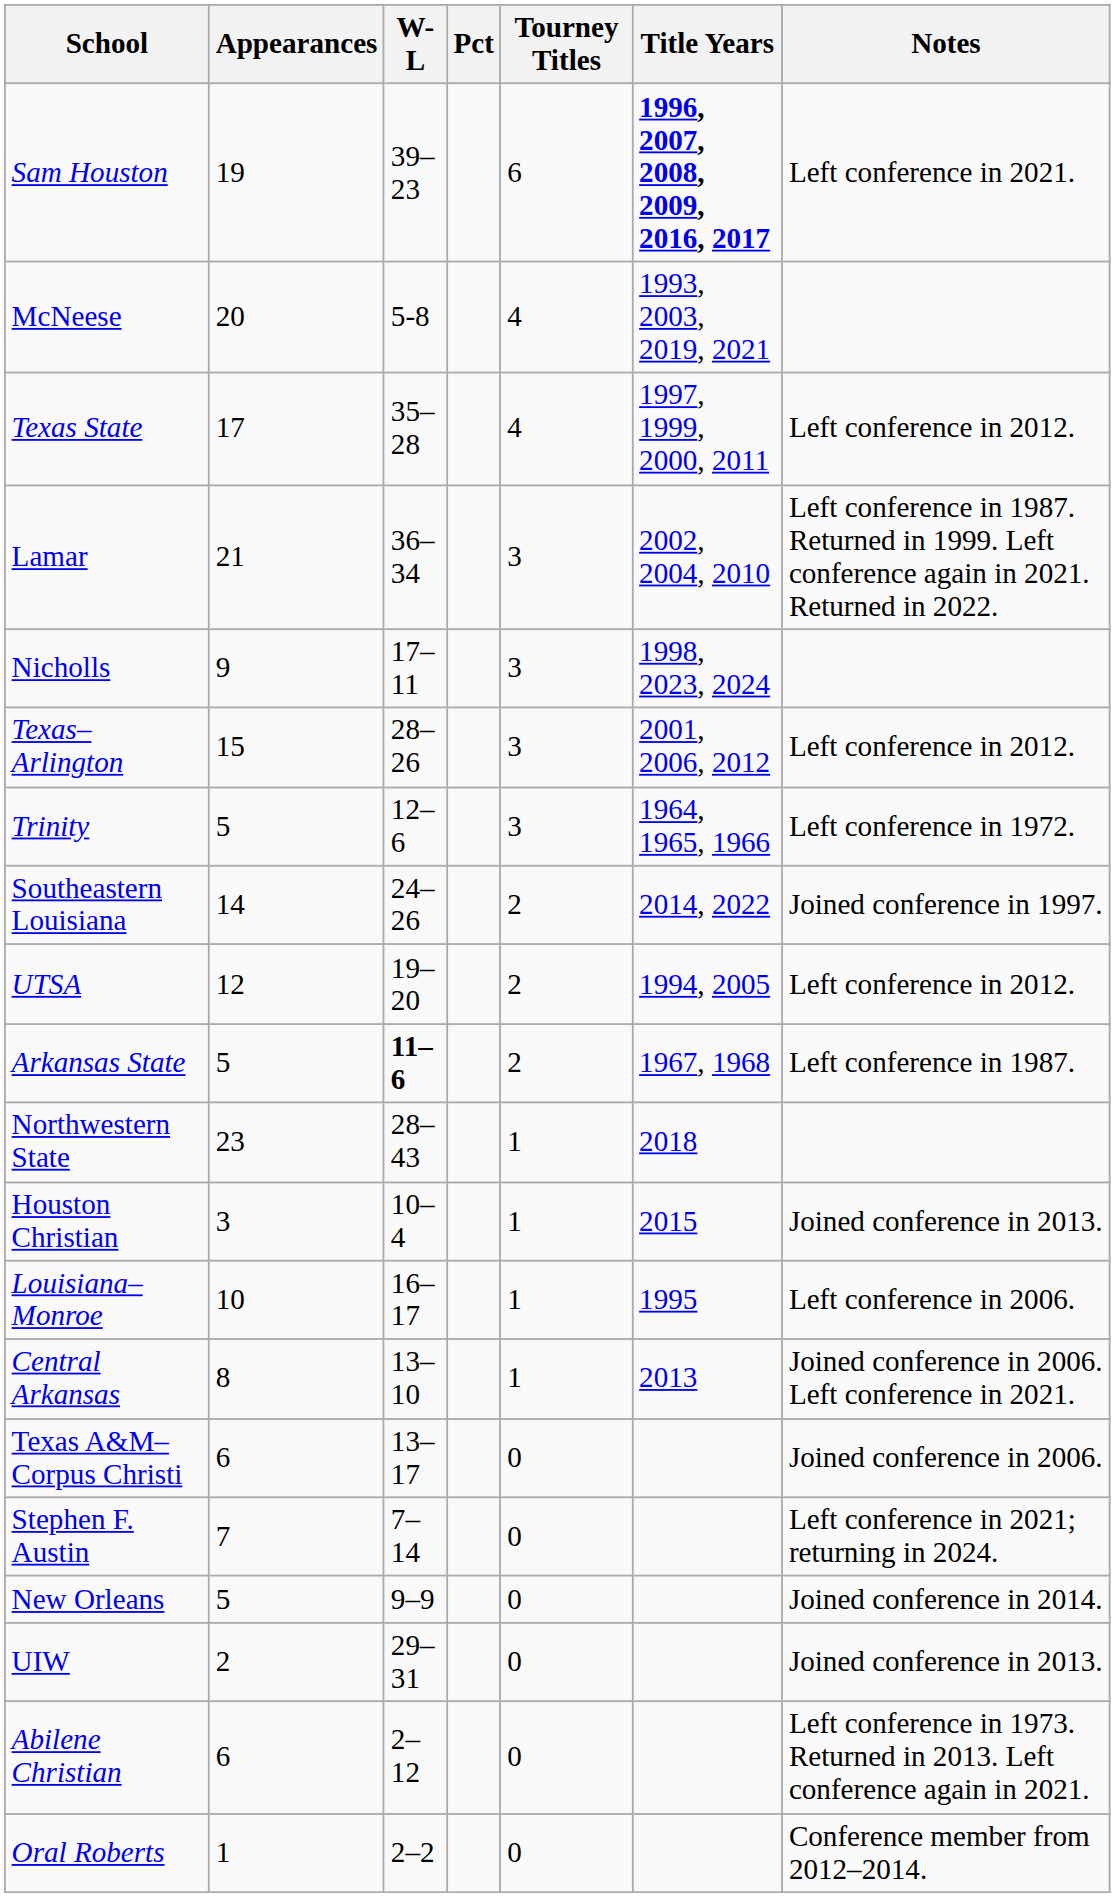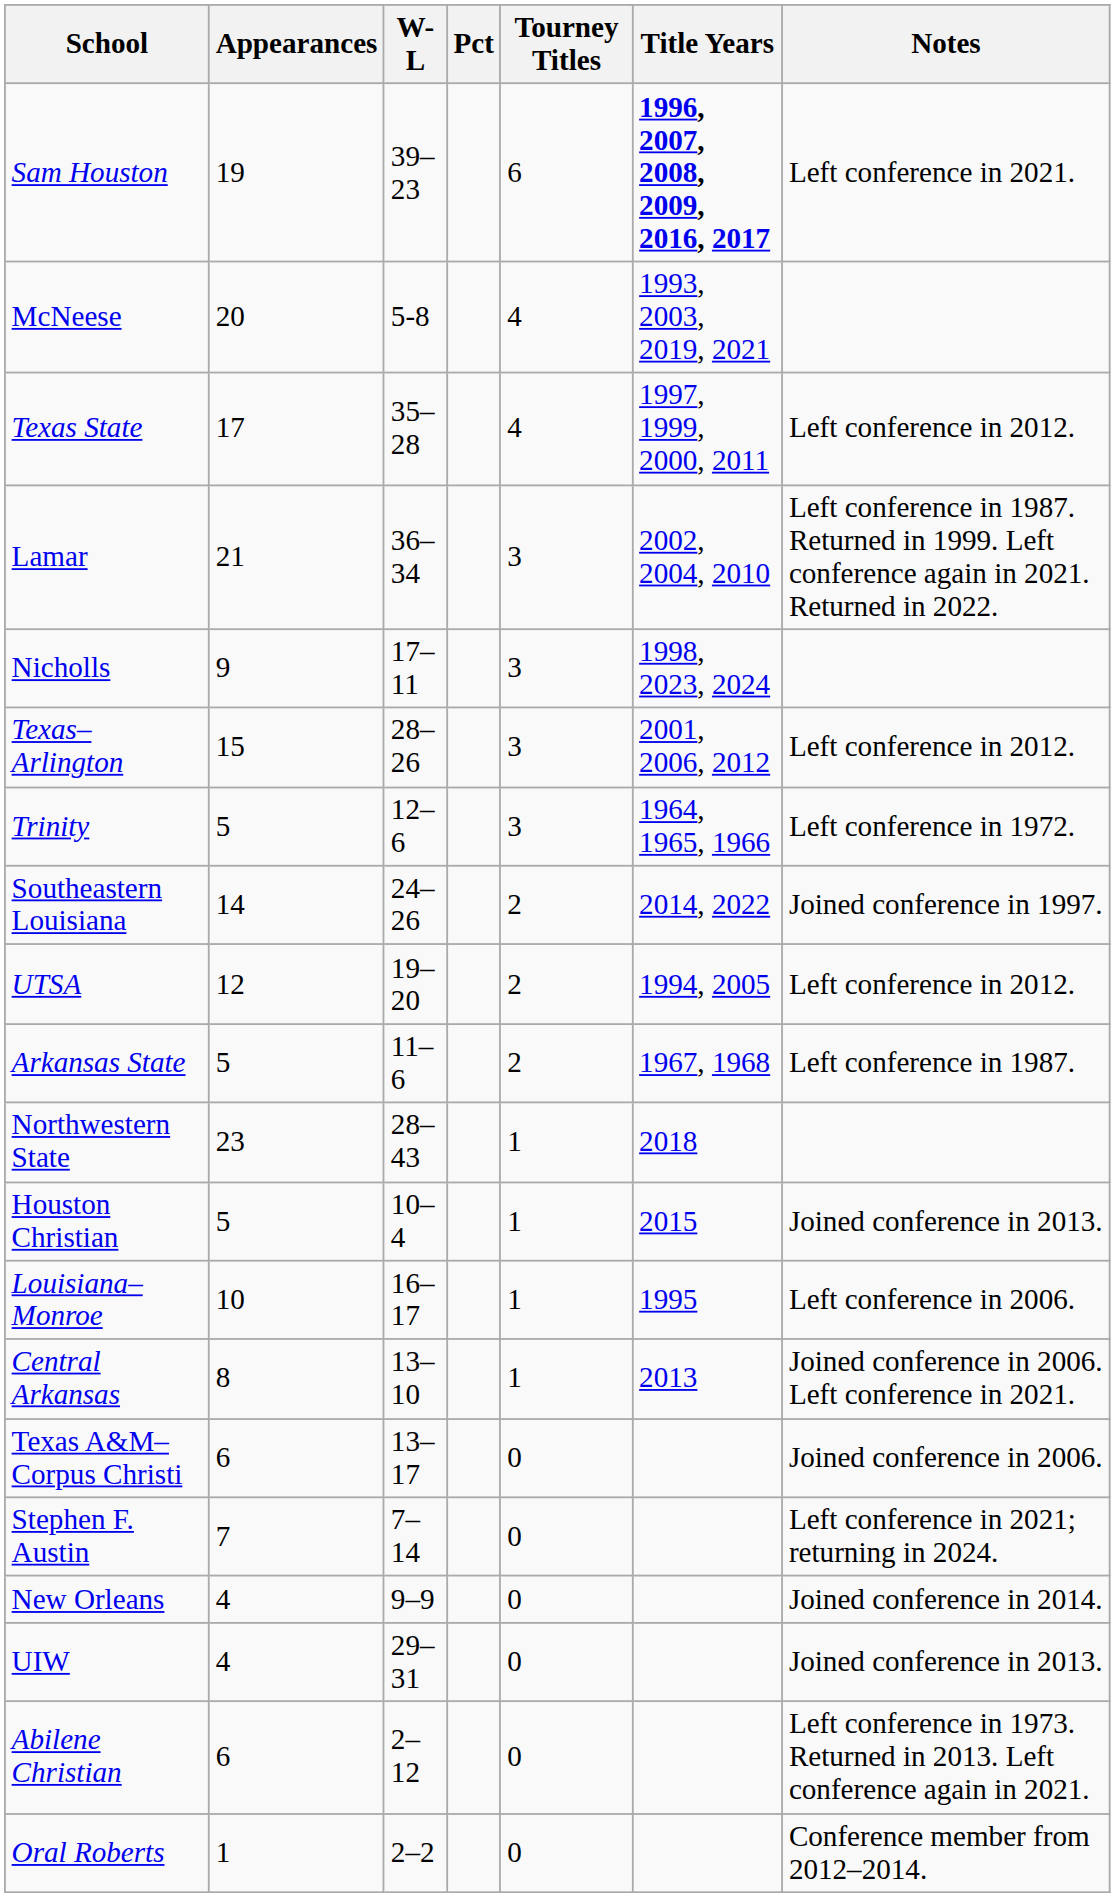Arkansas State | W-L: bold -> normal
Houston Christian | Appearances: 3 -> 5
New Orleans | Appearances: 5 -> 4
UIW | Appearances: 2 -> 4
